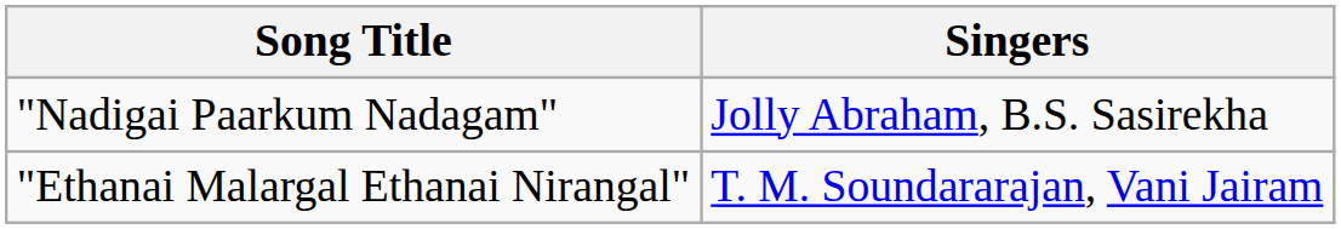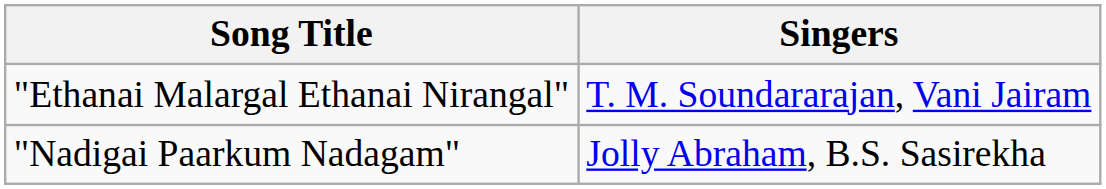rows swapped: "Ethanai Malargal Ethanai Nirangal" <-> "Nadigai Paarkum Nadagam"
